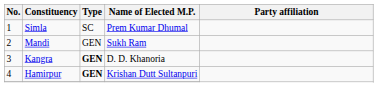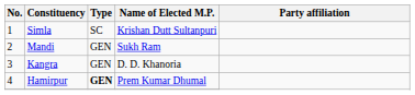Simla | Name of Elected M.P.: Prem Kumar Dhumal -> Krishan Dutt Sultanpuri
Kangra | Type: bold -> normal
Hamirpur | Name of Elected M.P.: Krishan Dutt Sultanpuri -> Prem Kumar Dhumal
